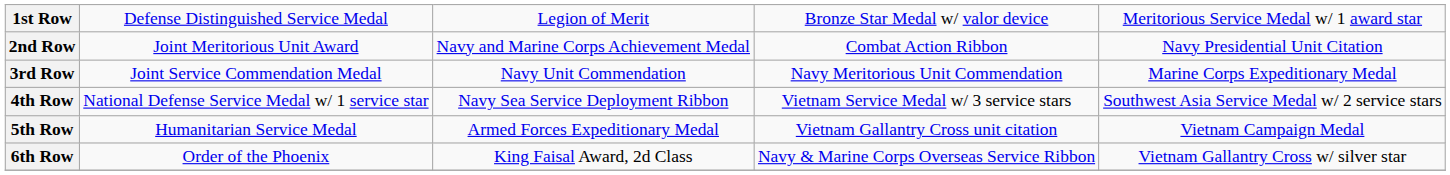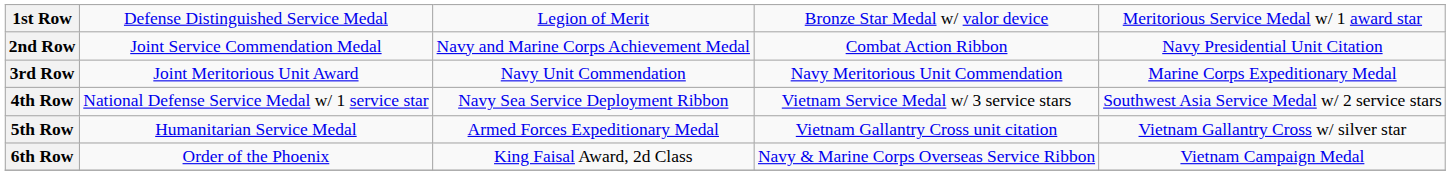2nd Row | column 2: Joint Meritorious Unit Award -> Joint Service Commendation Medal
3rd Row | column 2: Joint Service Commendation Medal -> Joint Meritorious Unit Award
5th Row | column 5: Vietnam Campaign Medal -> Vietnam Gallantry Cross w/ silver star
6th Row | column 5: Vietnam Gallantry Cross w/ silver star -> Vietnam Campaign Medal
